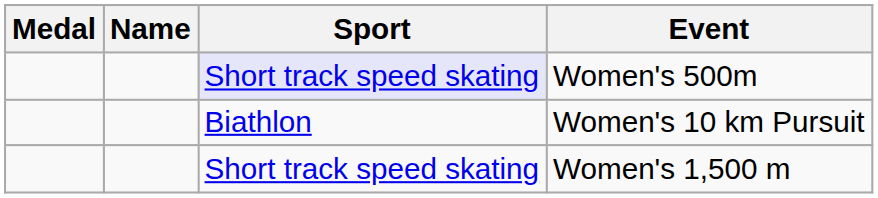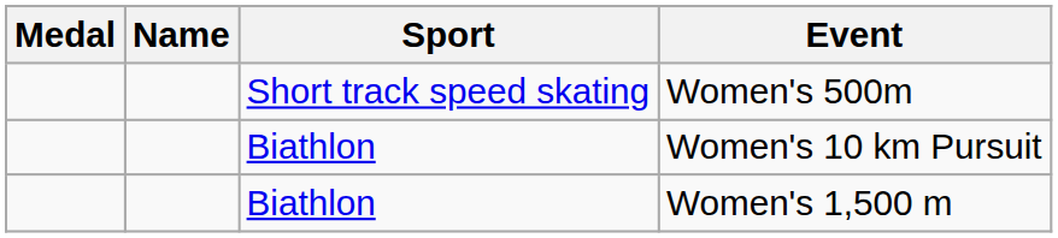Women's 500m | Sport: lavender background -> no background
Women's 1,500 m | Sport: Short track speed skating -> Biathlon
